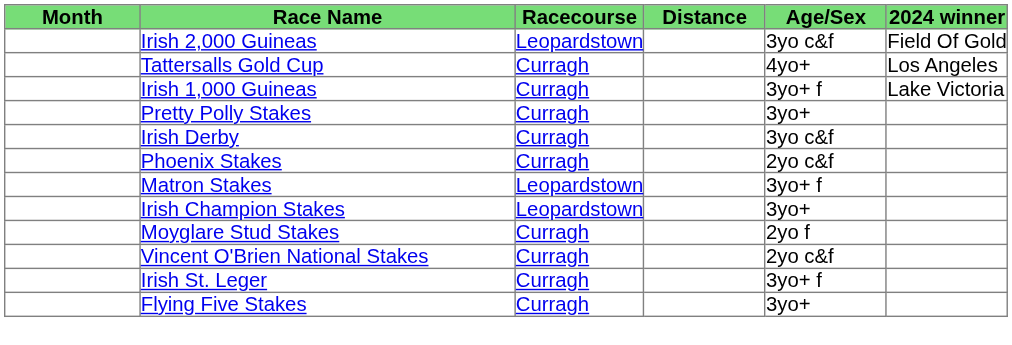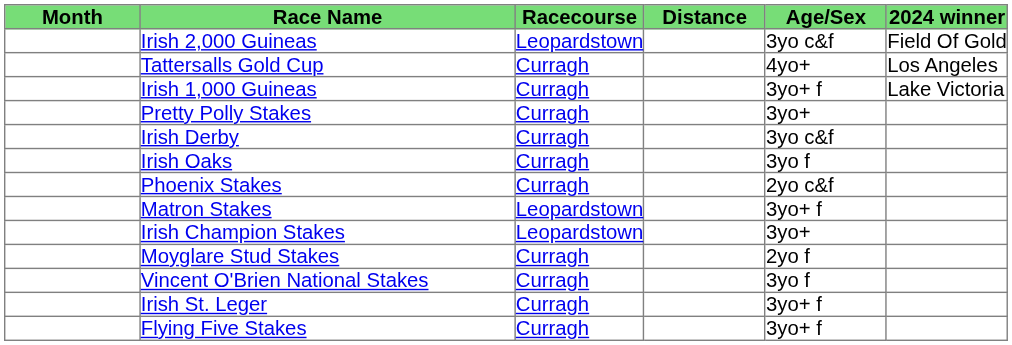+ row: Irish Oaks | Curragh | 3yo f
Vincent O'Brien National Stakes | Age/Sex: 2yo c&f -> 3yo f
Flying Five Stakes | Age/Sex: 3yo+ -> 3yo+ f
